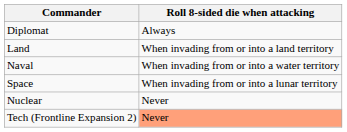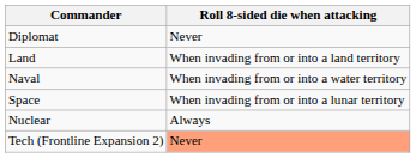Diplomat | Roll 8-sided die when attacking: Always -> Never
Nuclear | Roll 8-sided die when attacking: Never -> Always
